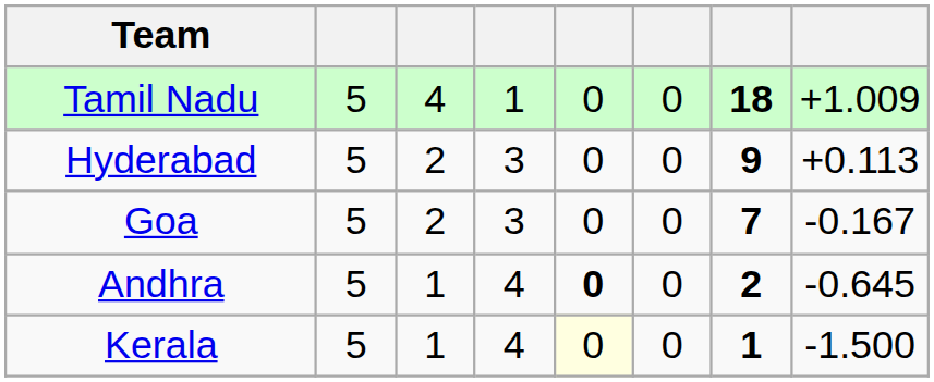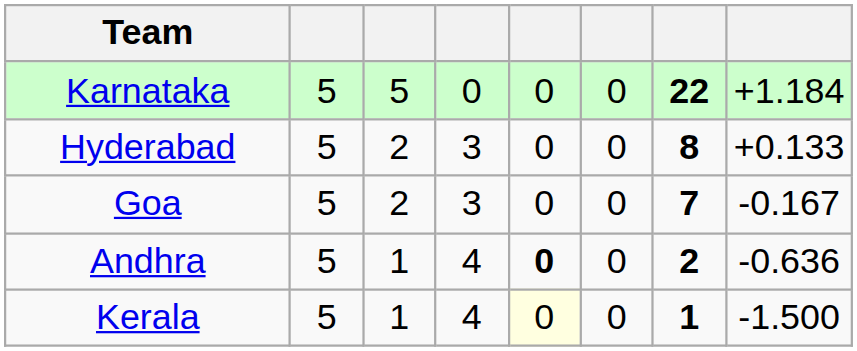+ row: Karnataka | 5 | 5 | 0 | 0 | 0 | 22 | +1.184
- row: Tamil Nadu | 5 | 4 | 1 | 0 | 0 | 18 | +1.009
Hyderabad | column 7: 9 -> 8
Hyderabad | column 8: +0.113 -> +0.133
Andhra | column 8: -0.645 -> -0.636
